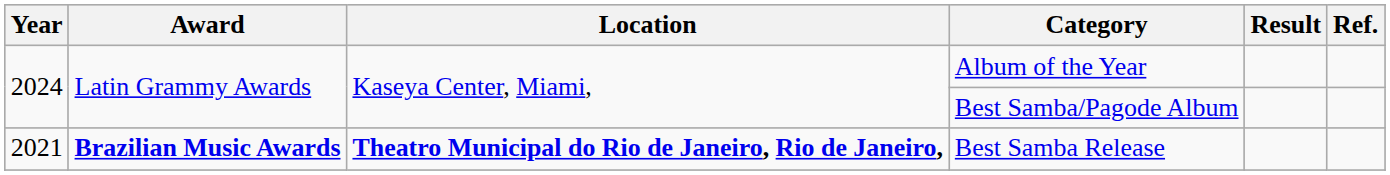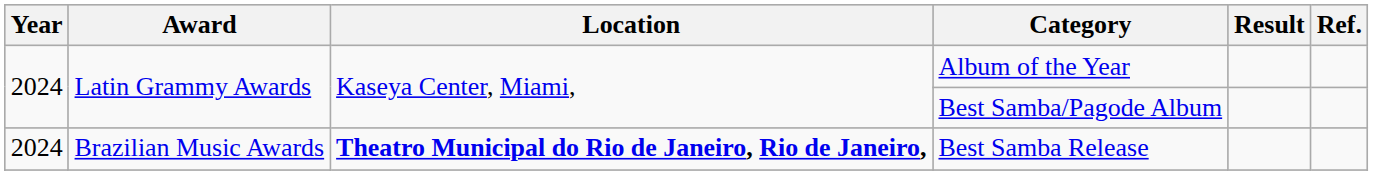Best Samba Release | Year: 2021 -> 2024
Best Samba Release | Award: bold -> normal
